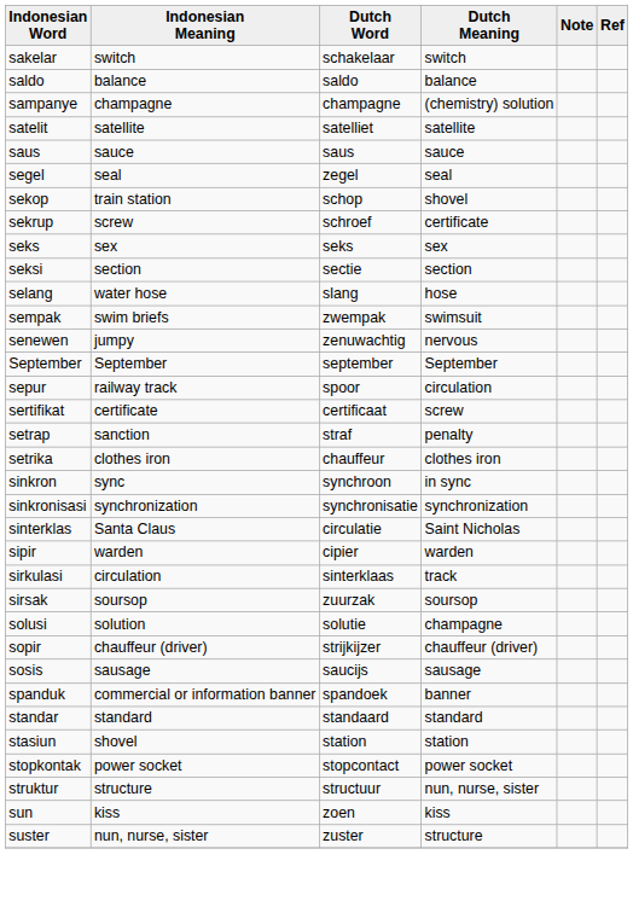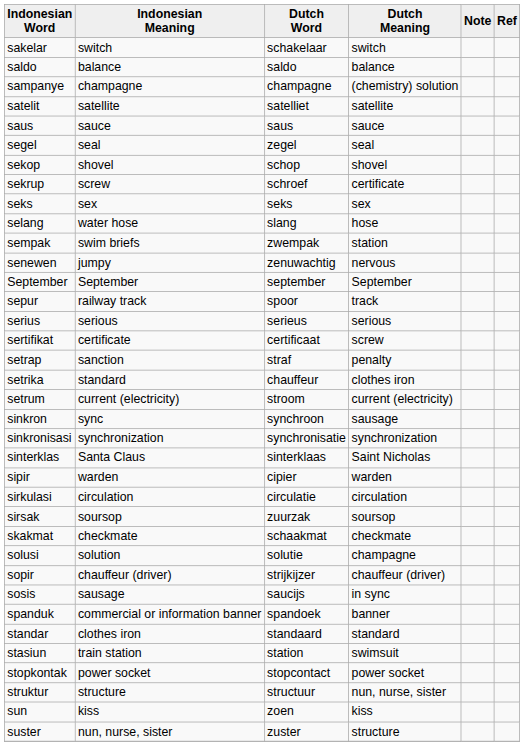sekop | Indonesian Meaning: train station -> shovel
- row: seksi | section | sectie | section
sempak | Dutch Meaning: swimsuit -> station
sepur | Dutch Meaning: circulation -> track
+ row: serius | serious | serieus | serious
setrika | Indonesian Meaning: clothes iron -> standard
+ row: setrum | current (electricity) | stroom | current (electricity)
sinkron | Dutch Meaning: in sync -> sausage
sinterklas | Dutch Word: circulatie -> sinterklaas
sirkulasi | Dutch Word: sinterklaas -> circulatie
sirkulasi | Dutch Meaning: track -> circulation
+ row: skakmat | checkmate | schaakmat | checkmate
sosis | Dutch Meaning: sausage -> in sync
standar | Indonesian Meaning: standard -> clothes iron
stasiun | Indonesian Meaning: shovel -> train station
stasiun | Dutch Meaning: station -> swimsuit
